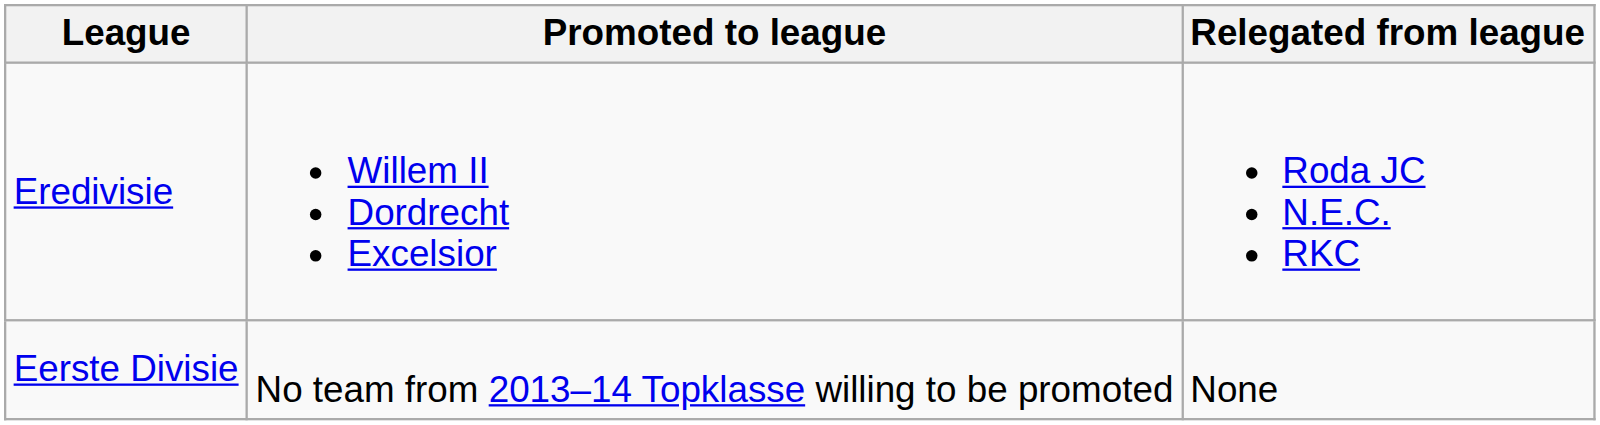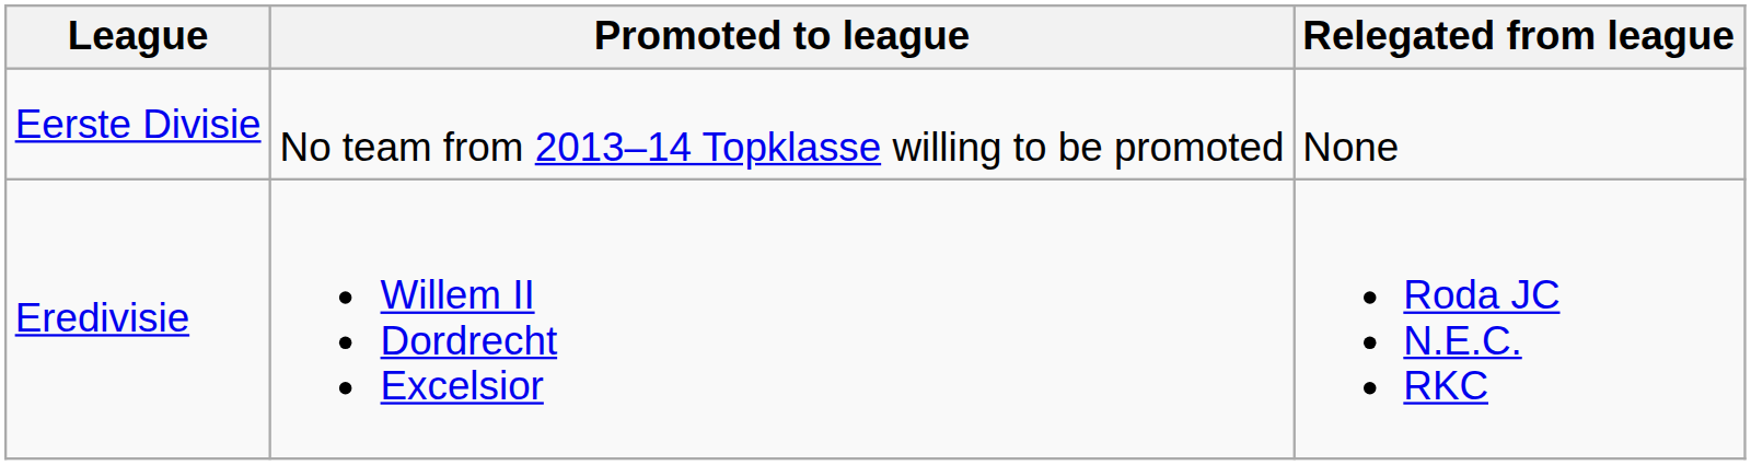rows swapped: Eredivisie <-> Eerste Divisie
